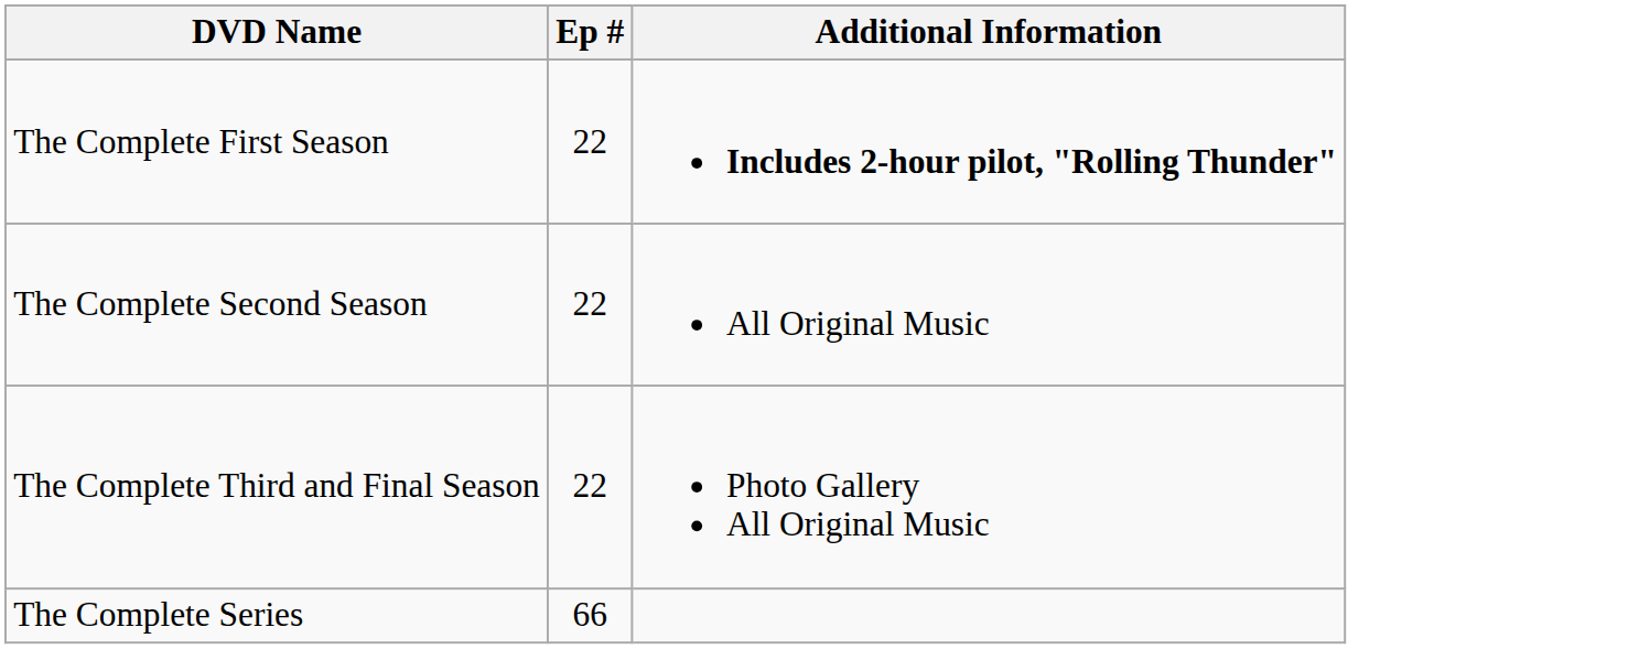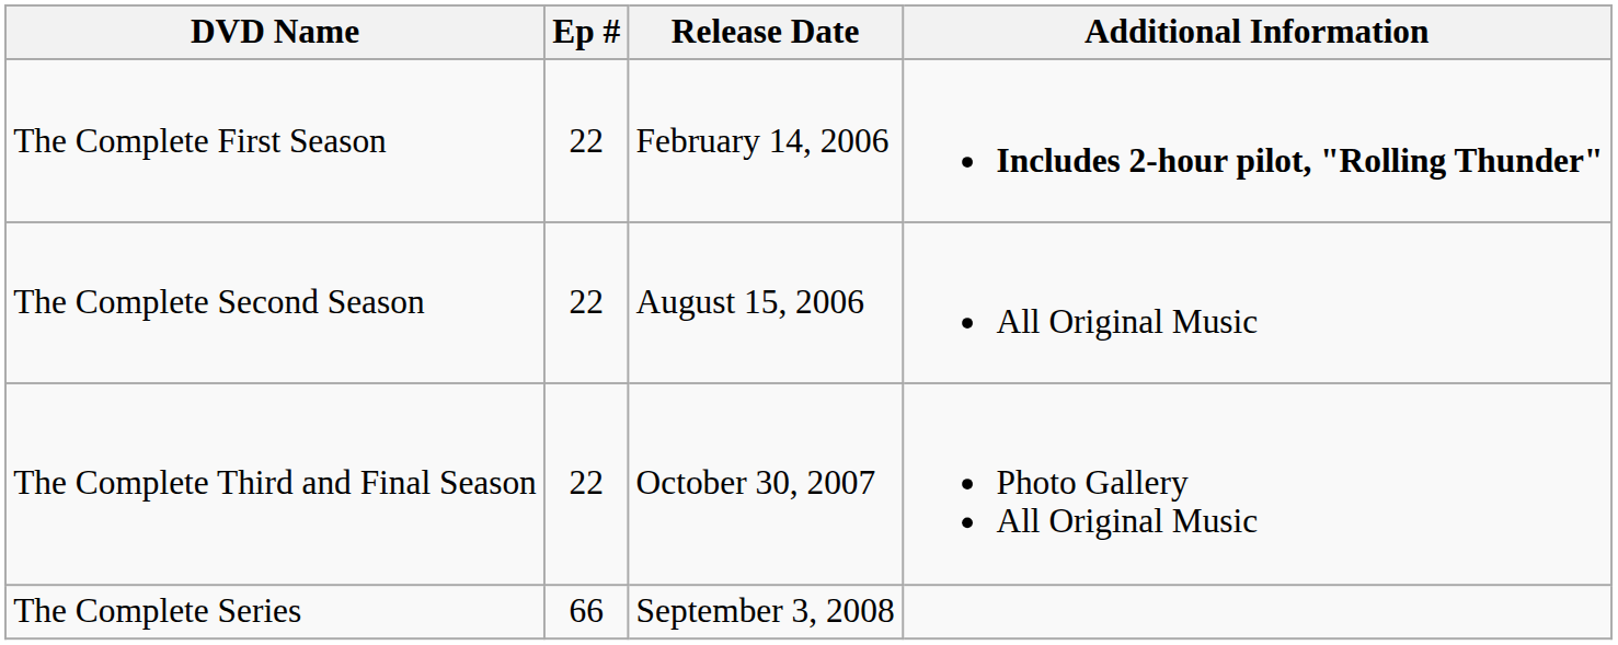+ column: Release Date | February 14, 2006 | August 15, 2006 | October 30, 2007 | September 3, 2008
